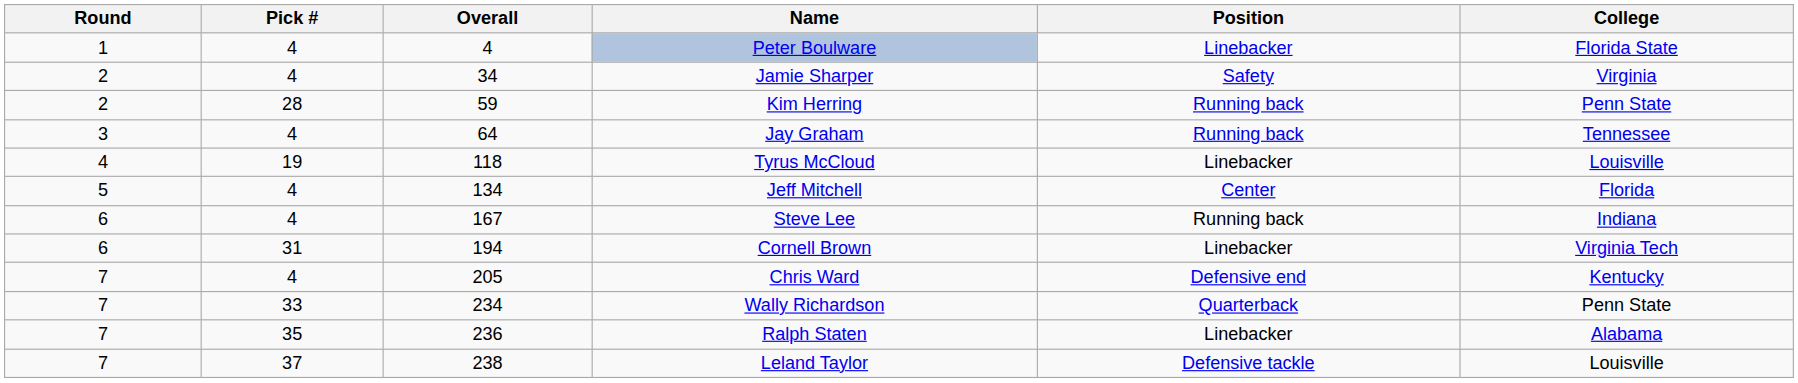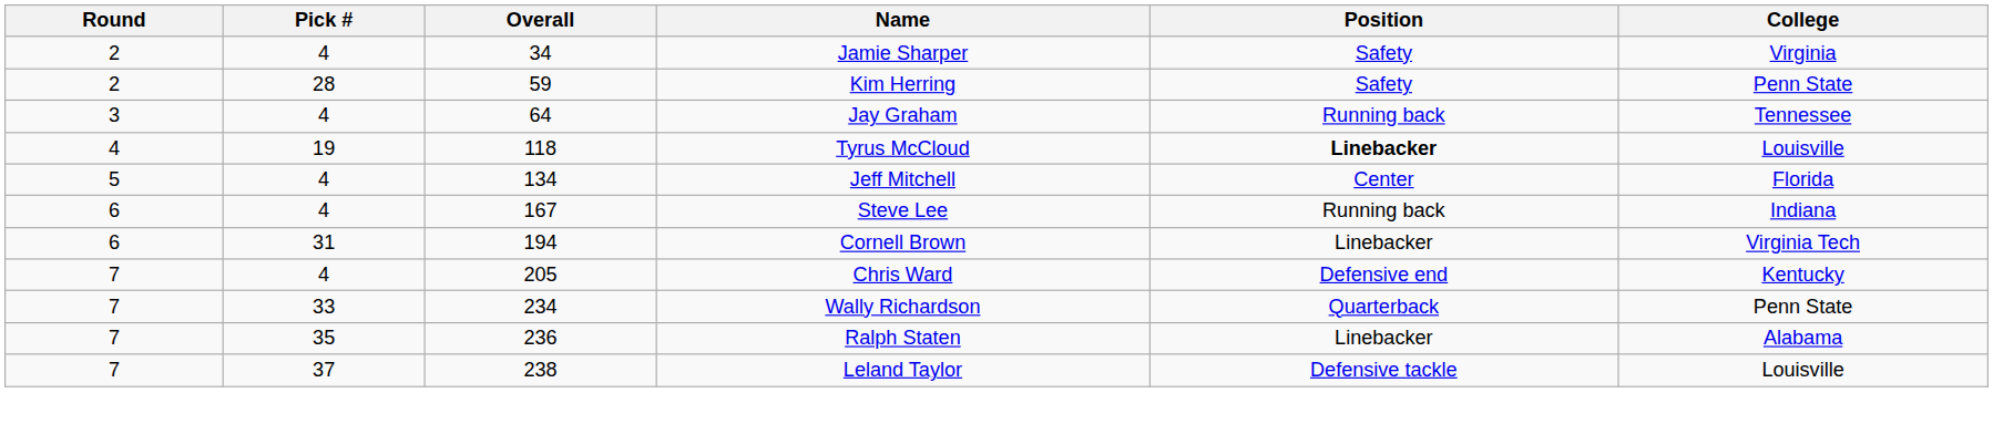- row: 1 | 4 | 4 | Peter Boulware | Linebacker | Florida State
Kim Herring | Position: Running back -> Safety
Tyrus McCloud | Position: normal -> bold
